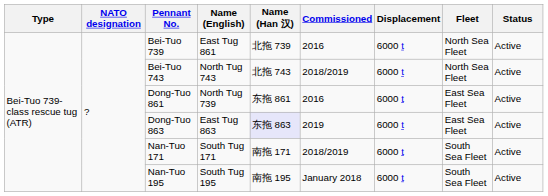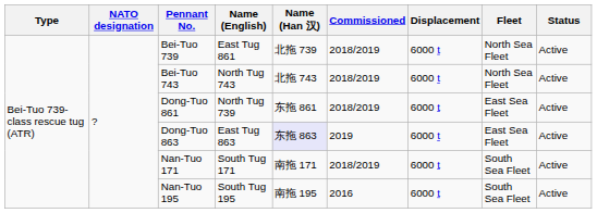Bei-Tuo 739 | Commissioned: 2016 -> 2018/2019
Dong-Tuo 861 | Commissioned: 2016 -> 2018/2019
Nan-Tuo 195 | Commissioned: January 2018 -> 2016
